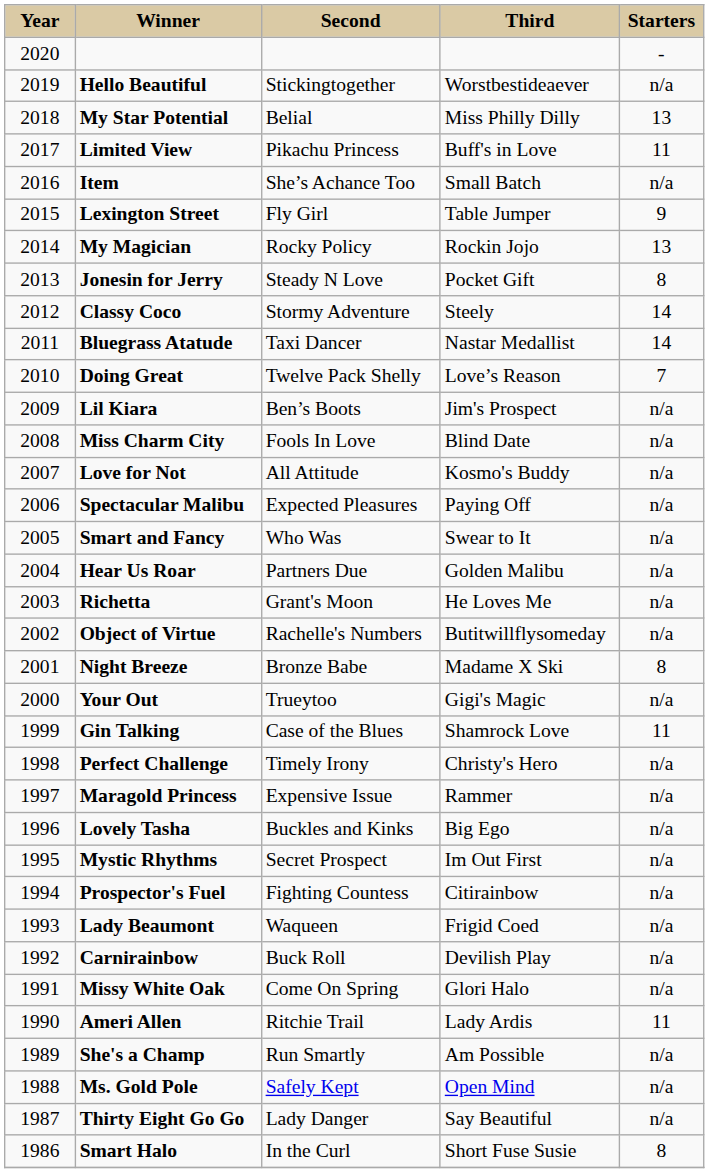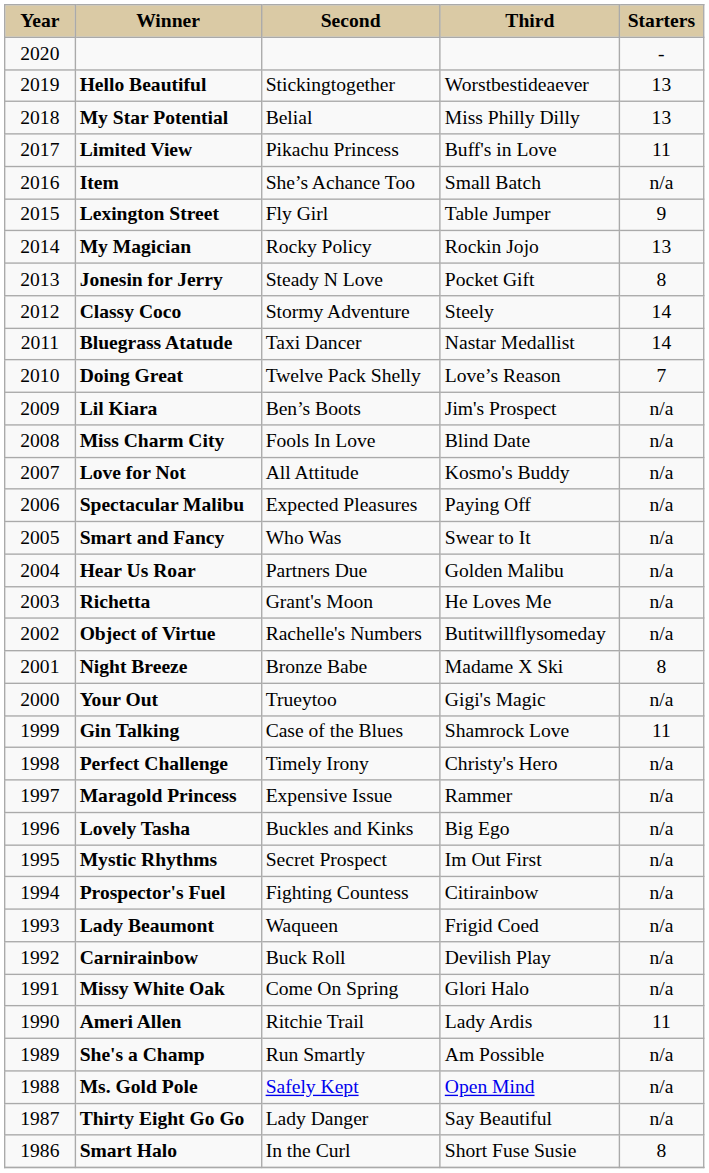Hello Beautiful | column 5: n/a -> 13
